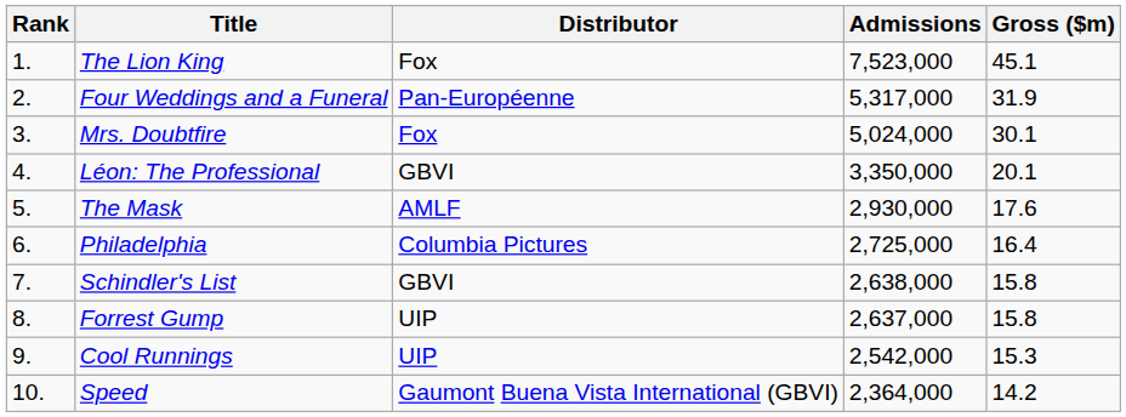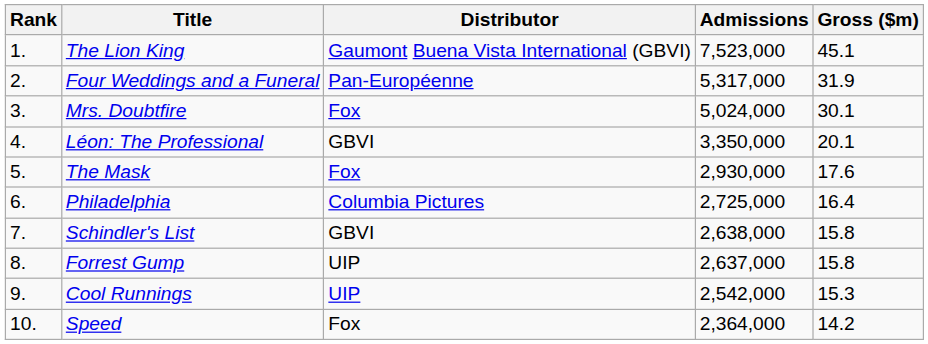The Lion King | Distributor: Fox -> Gaumont Buena Vista International (GBVI)
The Mask | Distributor: AMLF -> Fox
Speed | Distributor: Gaumont Buena Vista International (GBVI) -> Fox
